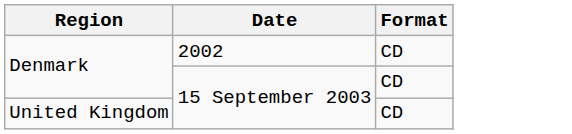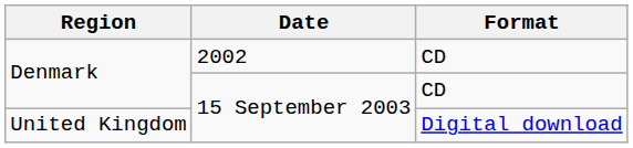United Kingdom | Format: CD -> Digital download
